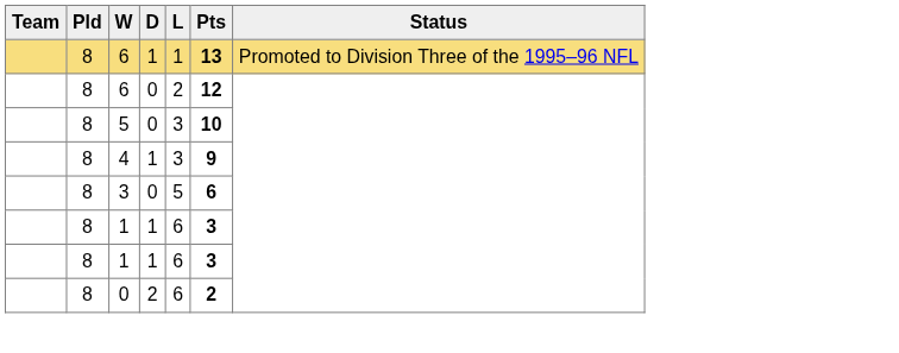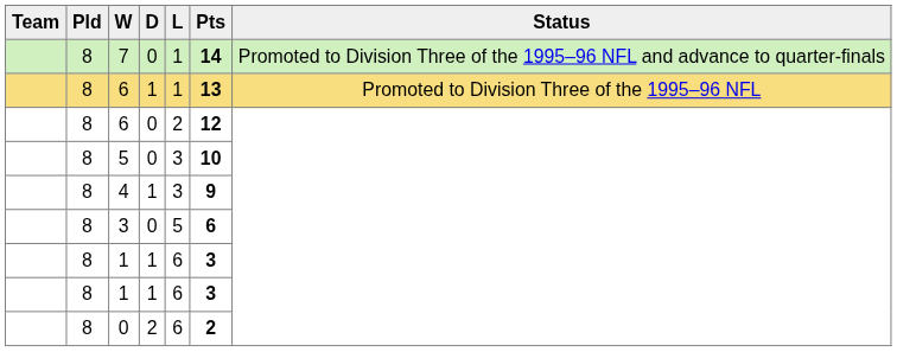+ row: 8 | 7 | 0 | 1 | 14 | Promoted to Division Three of the 1995–96 NFL and advance to quarter-finals
